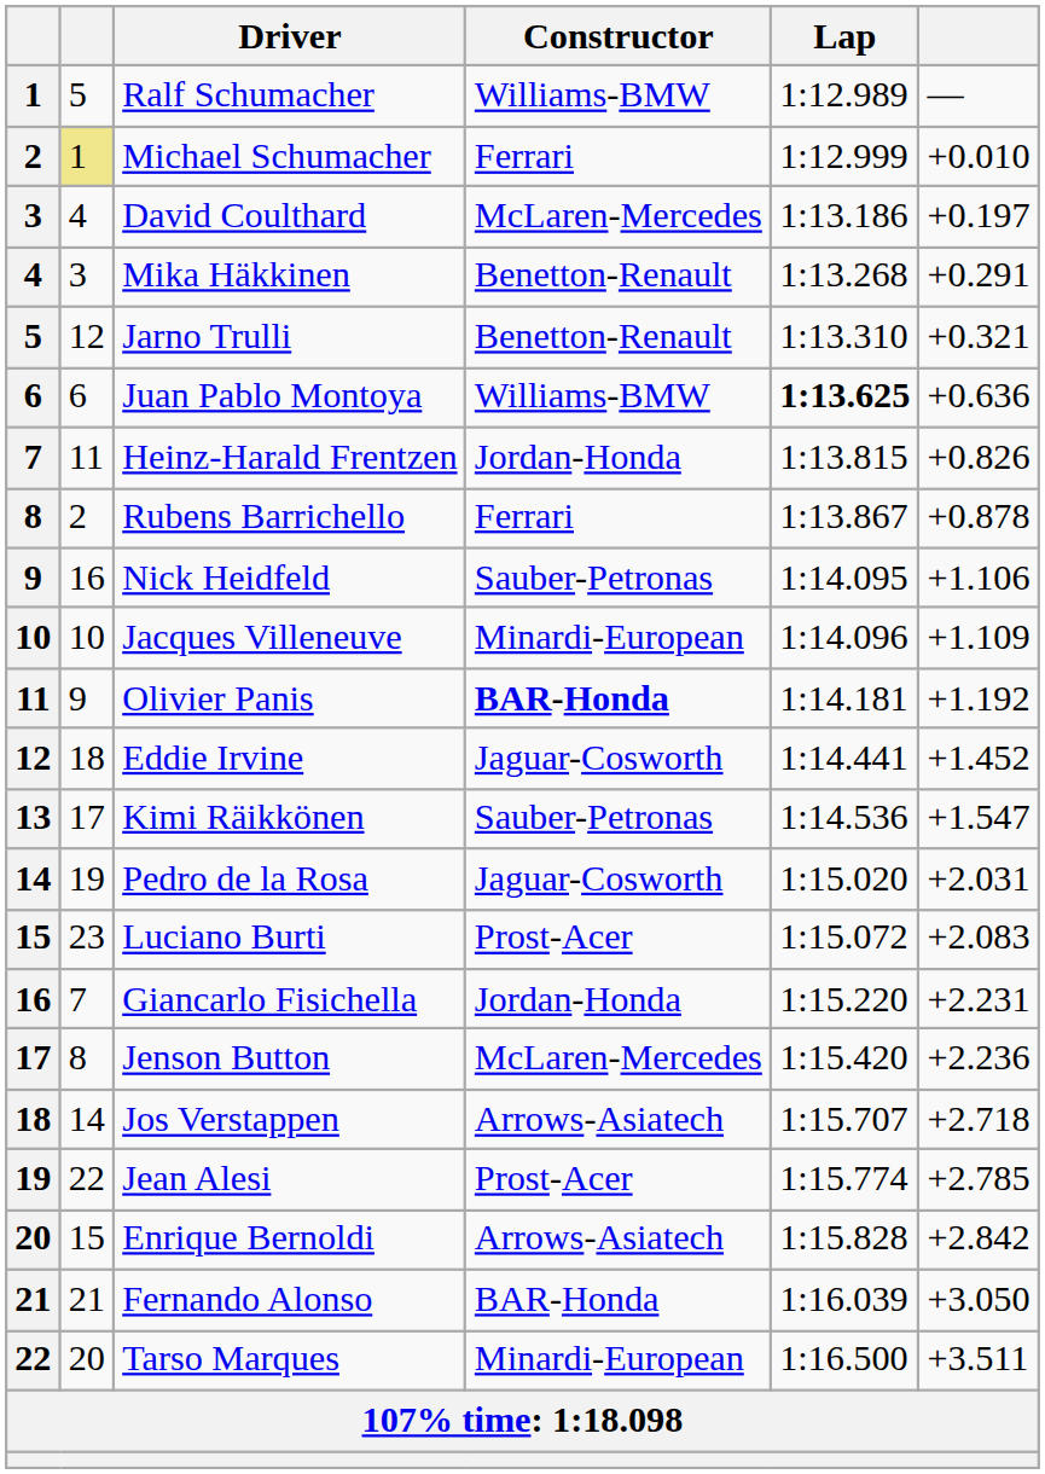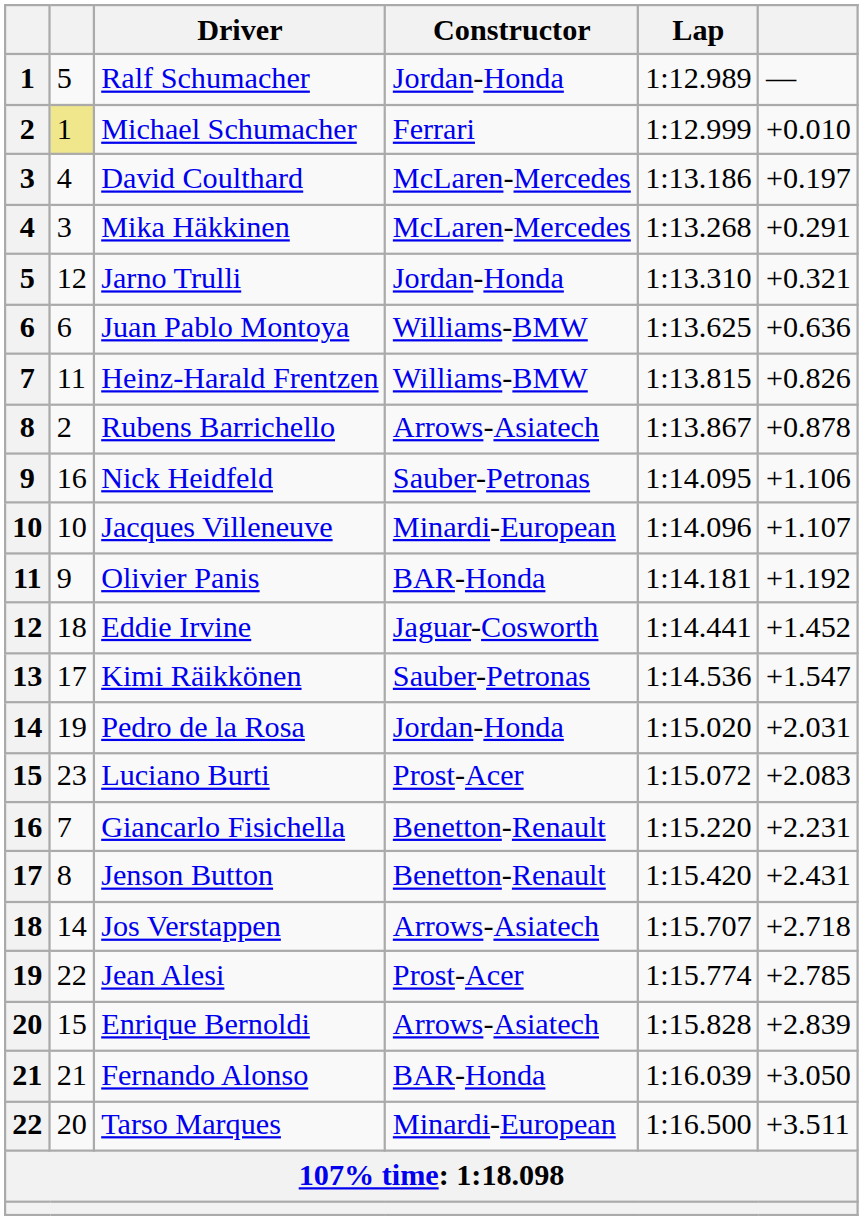Ralf Schumacher | Constructor: Williams-BMW -> Jordan-Honda
Mika Häkkinen | Constructor: Benetton-Renault -> McLaren-Mercedes
Jarno Trulli | Constructor: Benetton-Renault -> Jordan-Honda
Juan Pablo Montoya | Lap: bold -> normal
Heinz-Harald Frentzen | Constructor: Jordan-Honda -> Williams-BMW
Rubens Barrichello | Constructor: Ferrari -> Arrows-Asiatech
Jacques Villeneuve | column 6: +1.109 -> +1.107
Olivier Panis | Constructor: bold -> normal
Pedro de la Rosa | Constructor: Jaguar-Cosworth -> Jordan-Honda
Giancarlo Fisichella | Constructor: Jordan-Honda -> Benetton-Renault
Jenson Button | Constructor: McLaren-Mercedes -> Benetton-Renault
Jenson Button | column 6: +2.236 -> +2.431
Enrique Bernoldi | column 6: +2.842 -> +2.839
